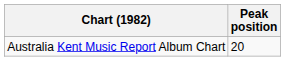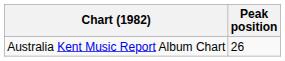Australia Kent Music Report Album Chart | Peak position: 20 -> 26
